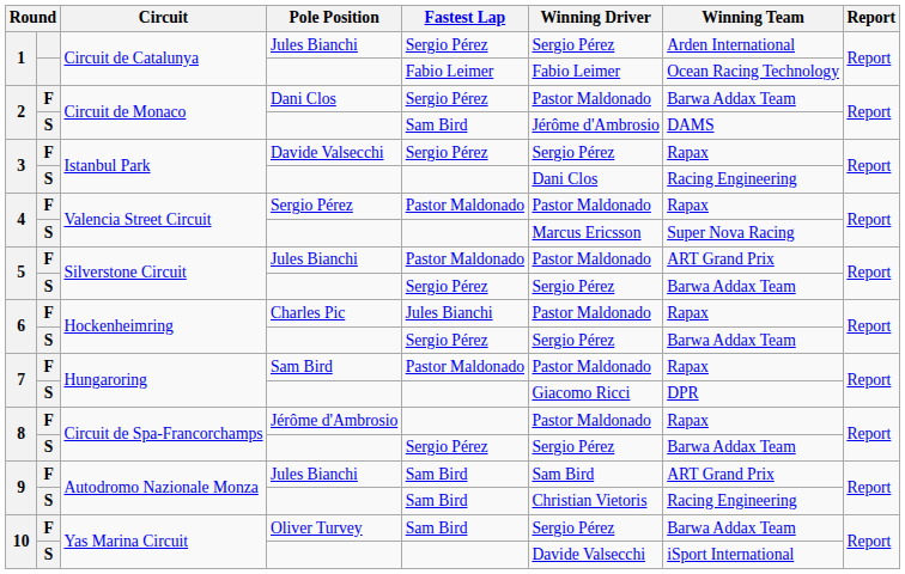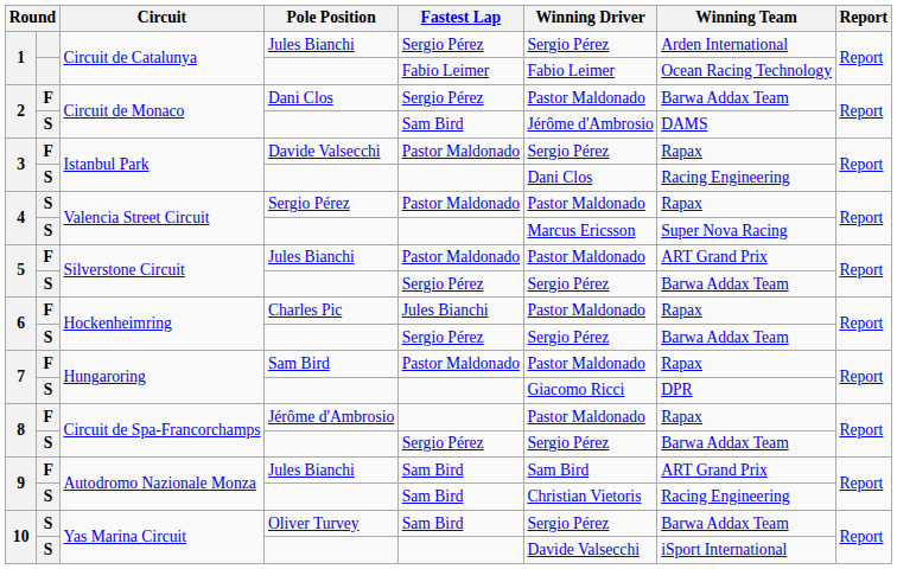3 / Davide Valsecchi | Fastest Lap: Sergio Pérez -> Pastor Maldonado
4 / Sergio Pérez | column 2: F -> S
10 / Oliver Turvey | column 2: F -> S
